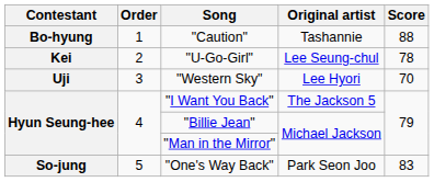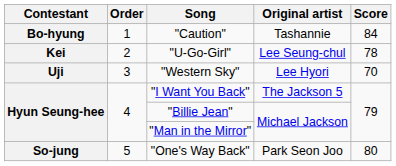"Caution" | Score: 88 -> 84
"One's Way Back" | Score: 83 -> 80
